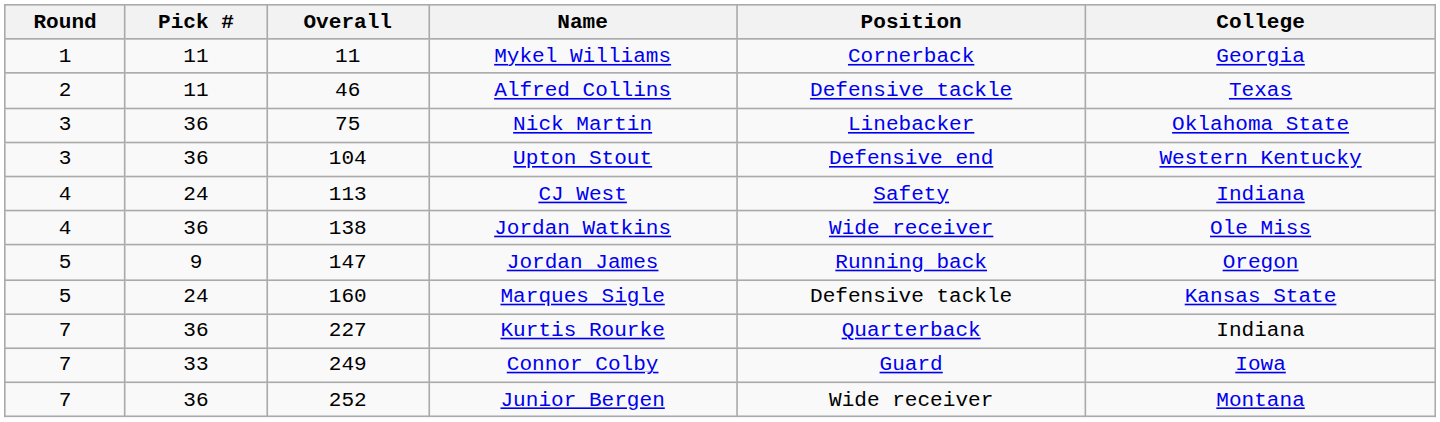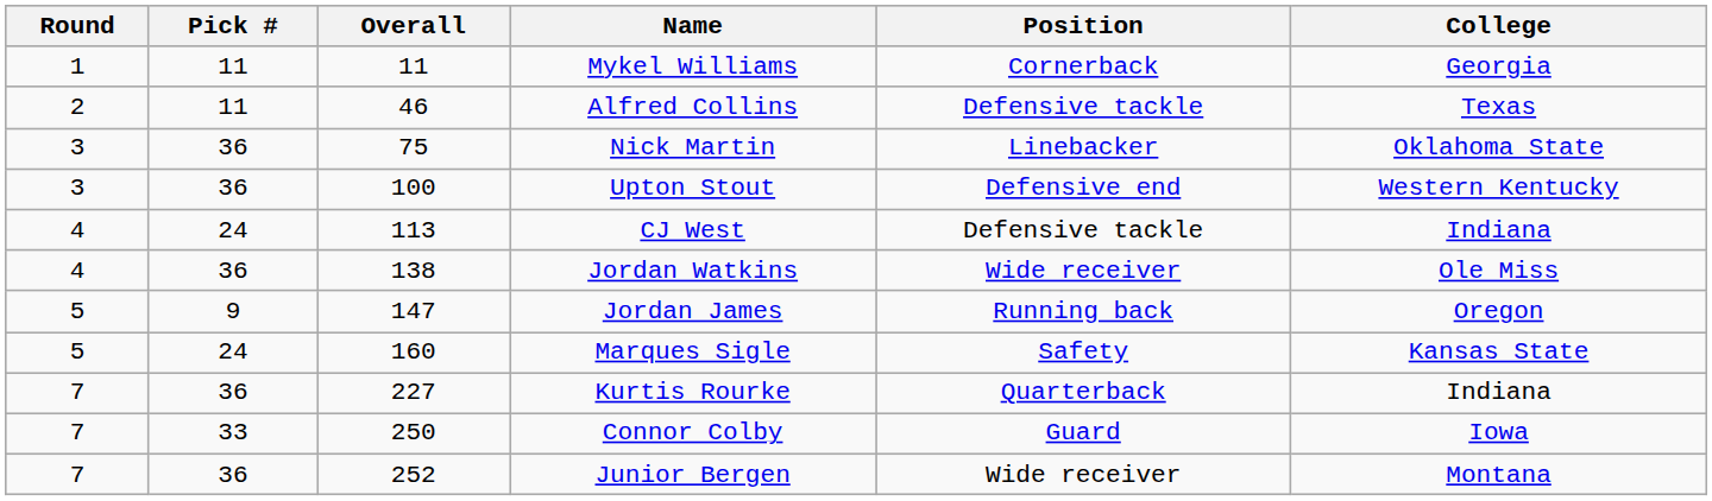Upton Stout | Overall: 104 -> 100
CJ West | Position: Safety -> Defensive tackle
Marques Sigle | Position: Defensive tackle -> Safety
Connor Colby | Overall: 249 -> 250
